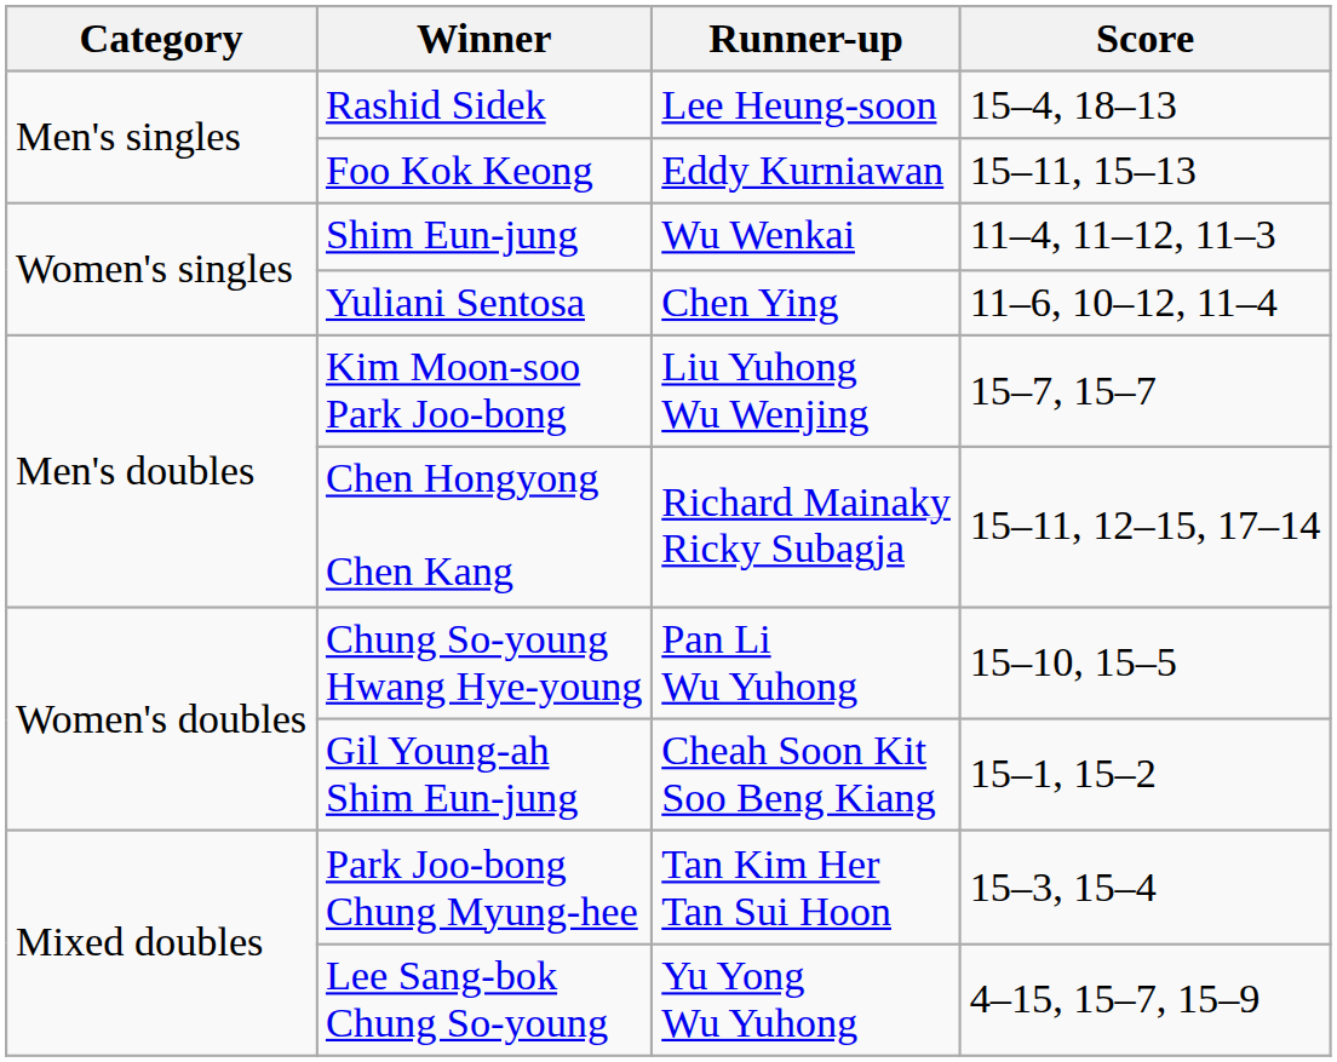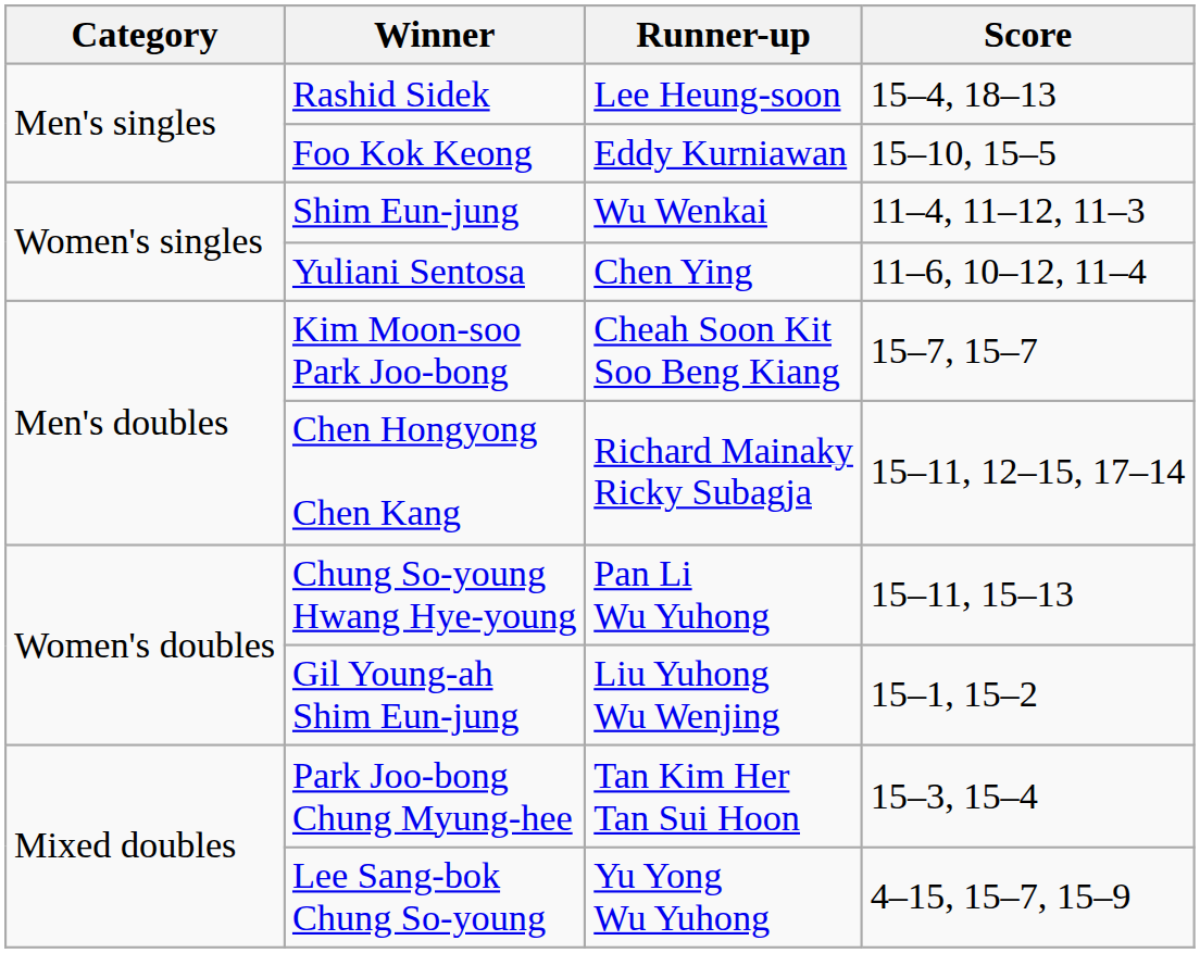Foo Kok Keong | Score: 15–11, 15–13 -> 15–10, 15–5
Kim Moon-soo Park Joo-bong | Runner-up: Liu Yuhong Wu Wenjing -> Cheah Soon Kit Soo Beng Kiang
Chung So-young Hwang Hye-young | Score: 15–10, 15–5 -> 15–11, 15–13
Gil Young-ah Shim Eun-jung | Runner-up: Cheah Soon Kit Soo Beng Kiang -> Liu Yuhong Wu Wenjing
